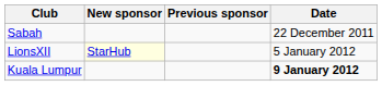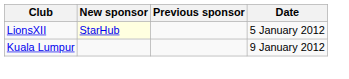- row: Sabah | 22 December 2011
Kuala Lumpur | Date: bold -> normal
